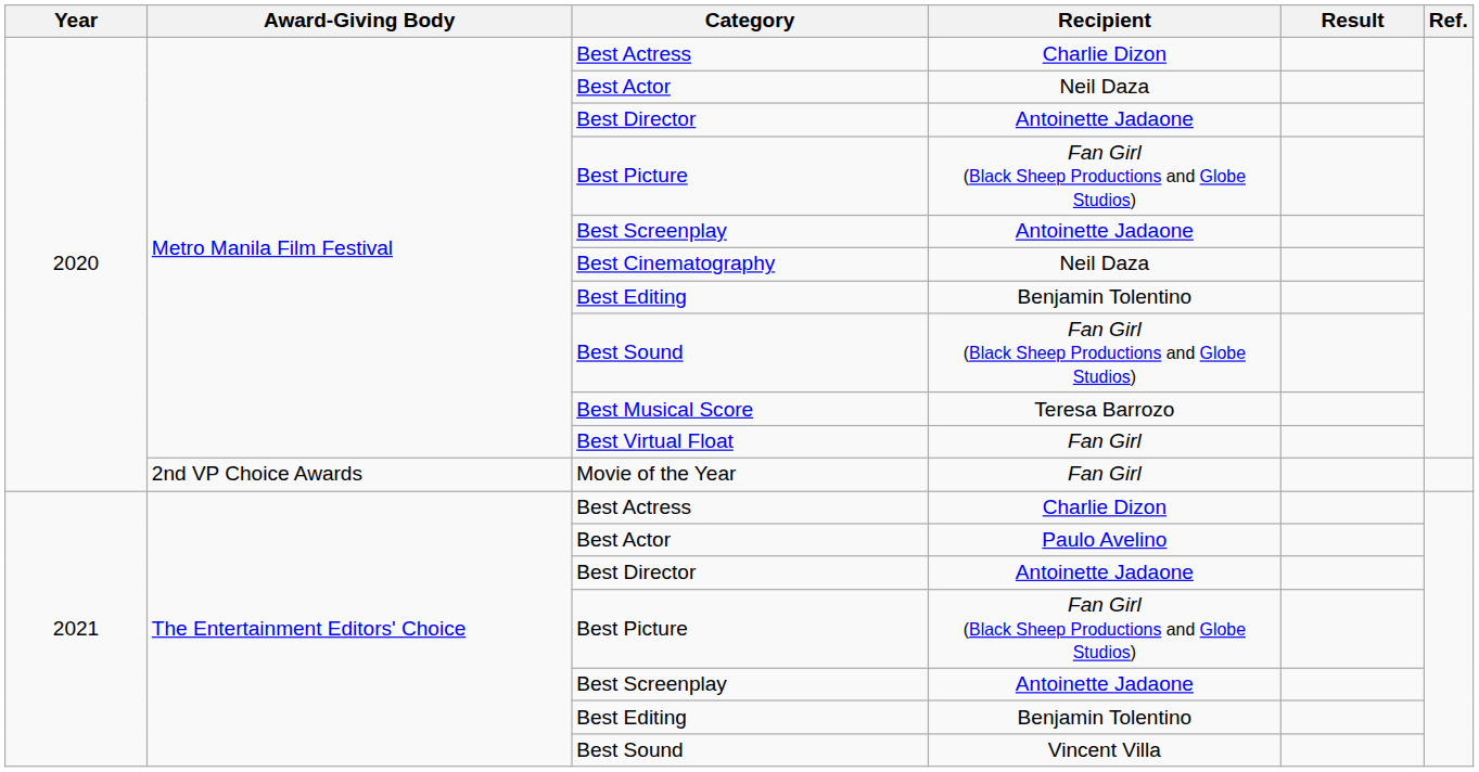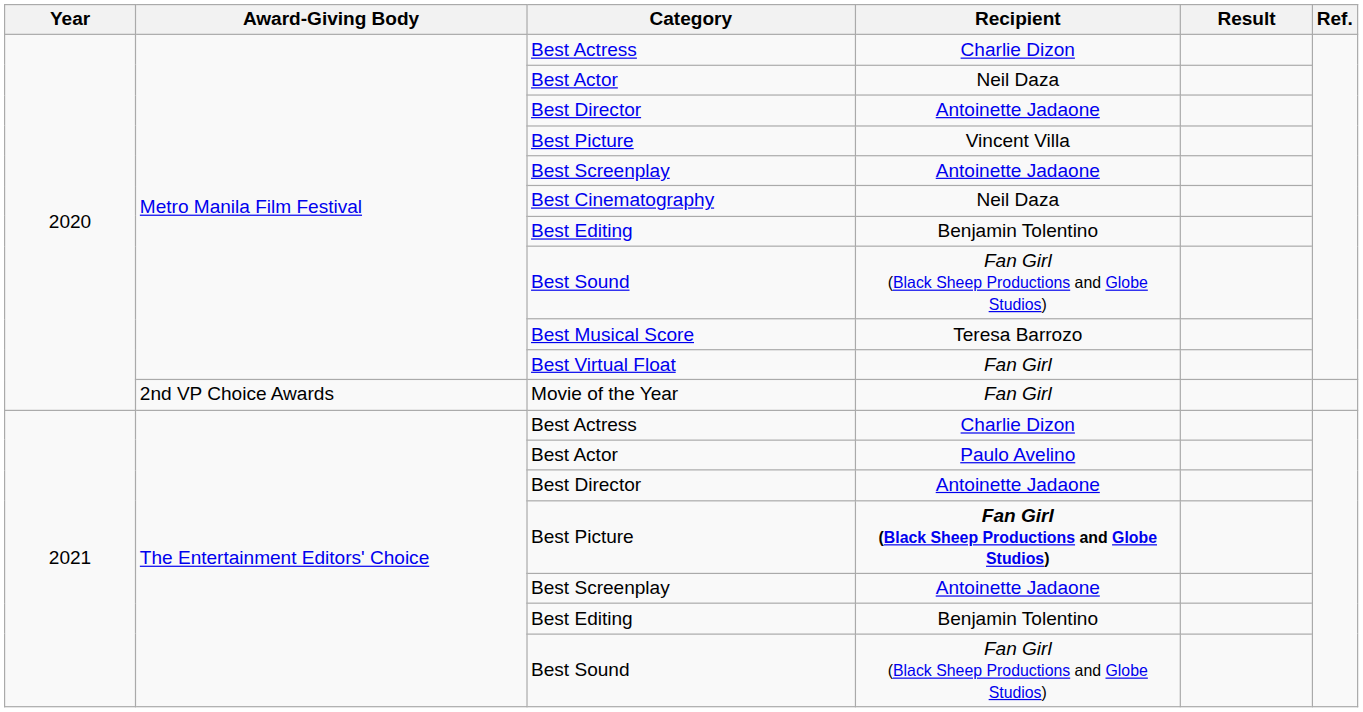Metro Manila Film Festival / Best Picture | Recipient: Fan Girl (Black Sheep Productions and Globe Studios) -> Vincent Villa
The Entertainment Editors' Choice / Best Picture | Recipient: normal -> bold
The Entertainment Editors' Choice / Best Sound | Recipient: Vincent Villa -> Fan Girl (Black Sheep Productions and Globe Studios)
